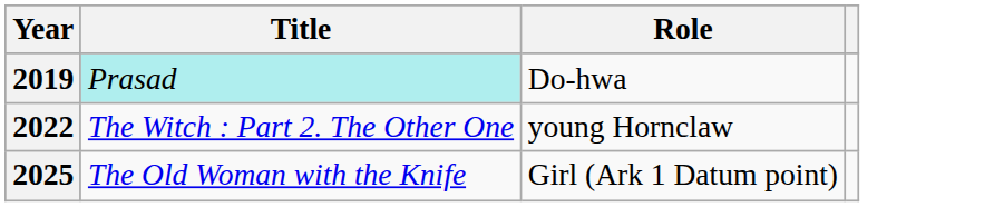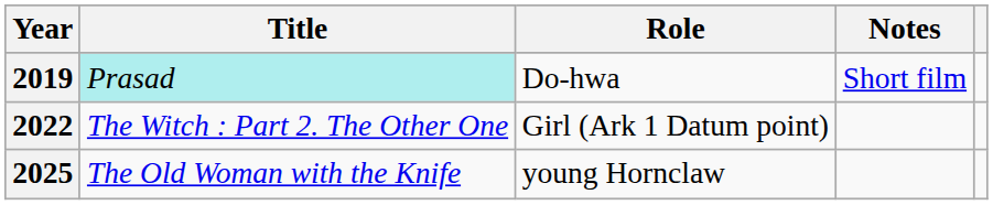+ column: Notes | Short film
2022 | Role: young Hornclaw -> Girl (Ark 1 Datum point)
2025 | Role: Girl (Ark 1 Datum point) -> young Hornclaw
